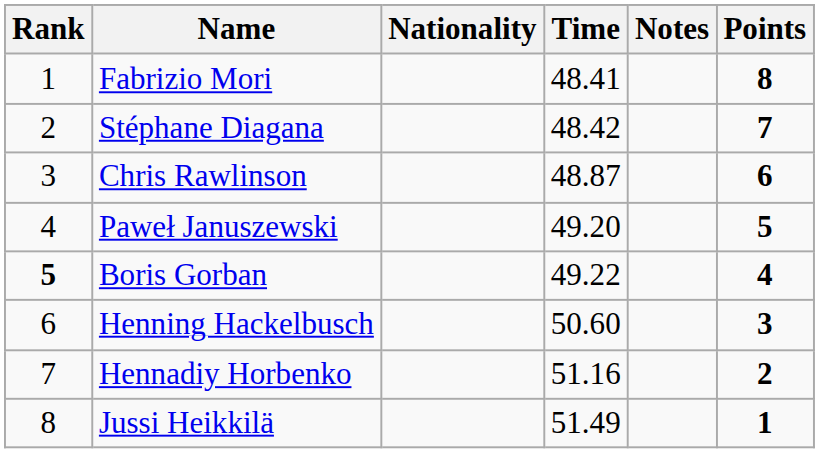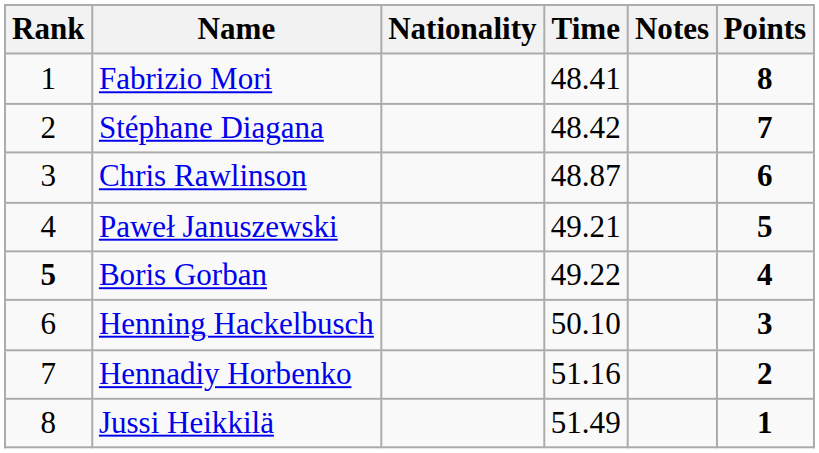Paweł Januszewski | Time: 49.20 -> 49.21
Henning Hackelbusch | Time: 50.60 -> 50.10
